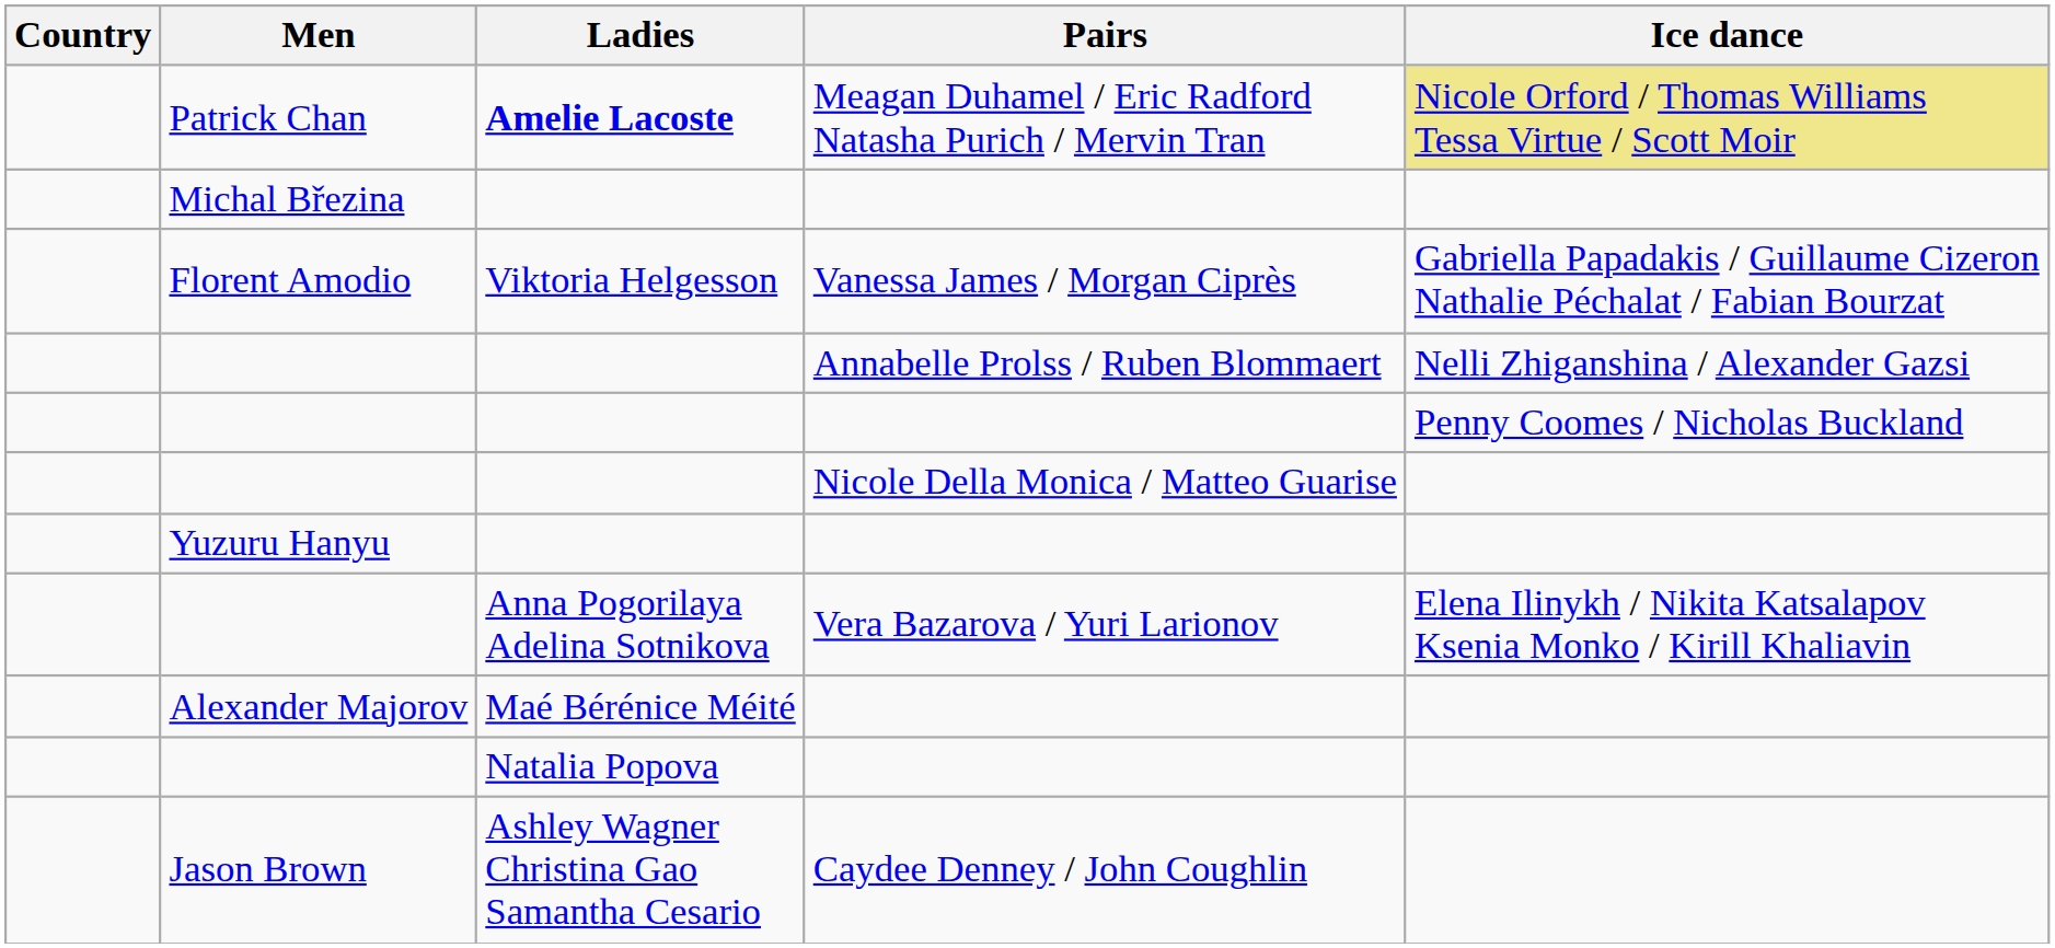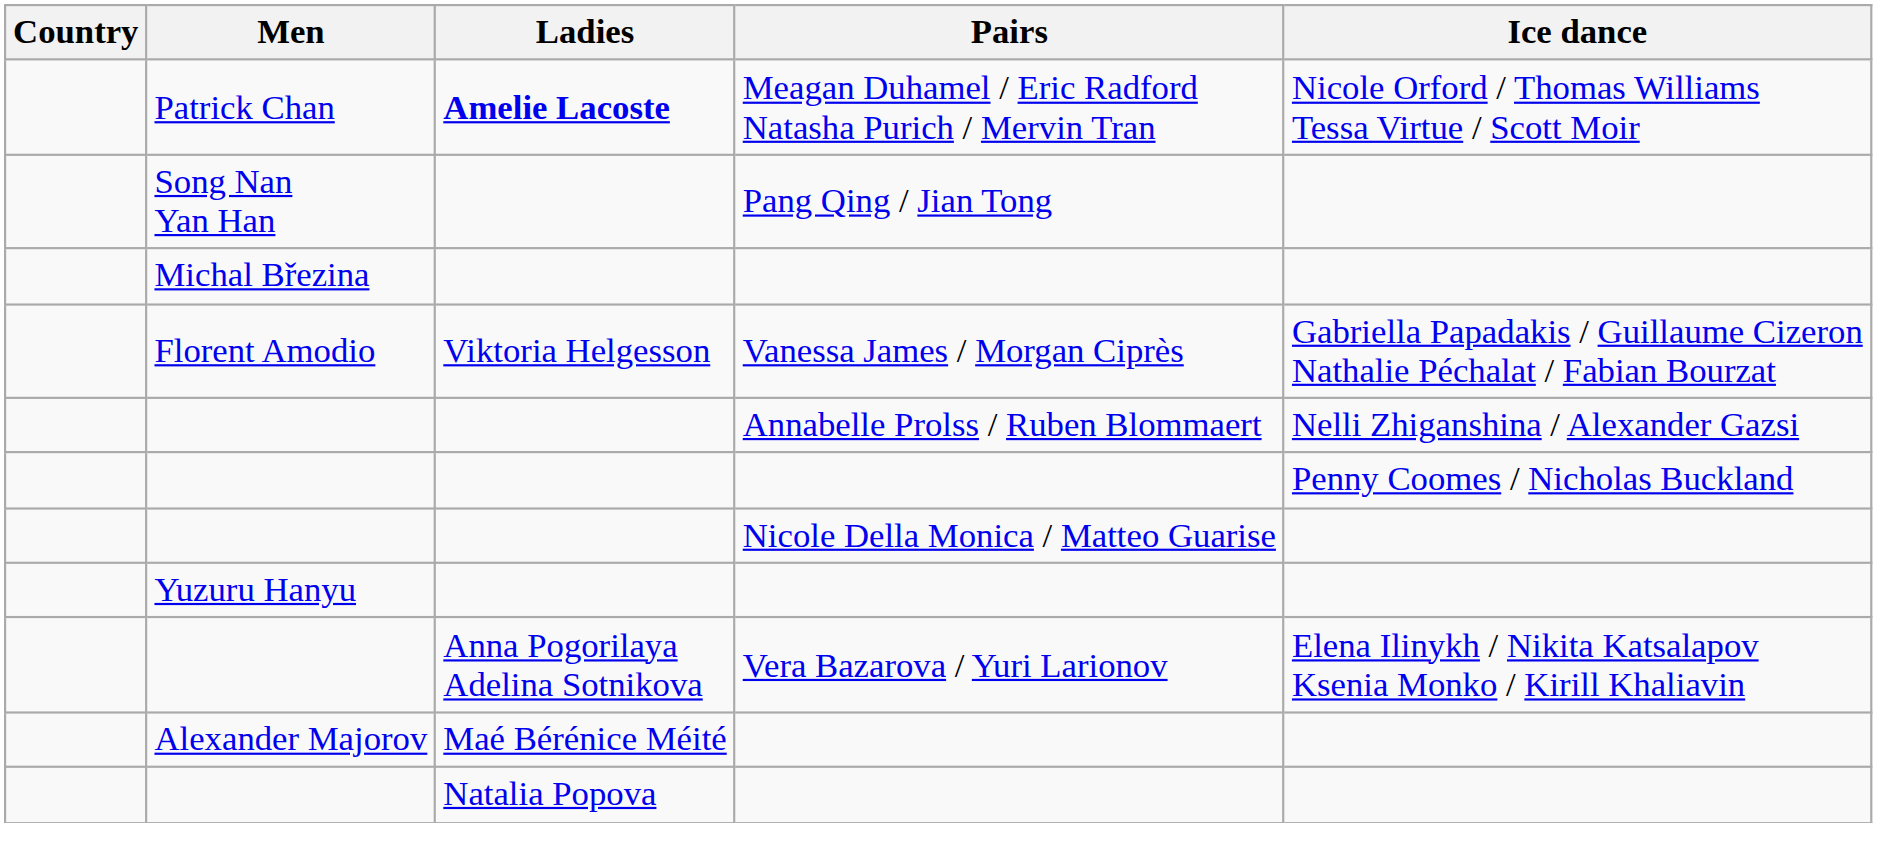Patrick Chan | Ice dance: khaki background -> no background
+ row: Song Nan Yan Han | Pang Qing / Jian Tong
- row: Jason Brown | Ashley Wagner Christina Gao Samantha Cesario | Caydee Denney / John Coughlin
